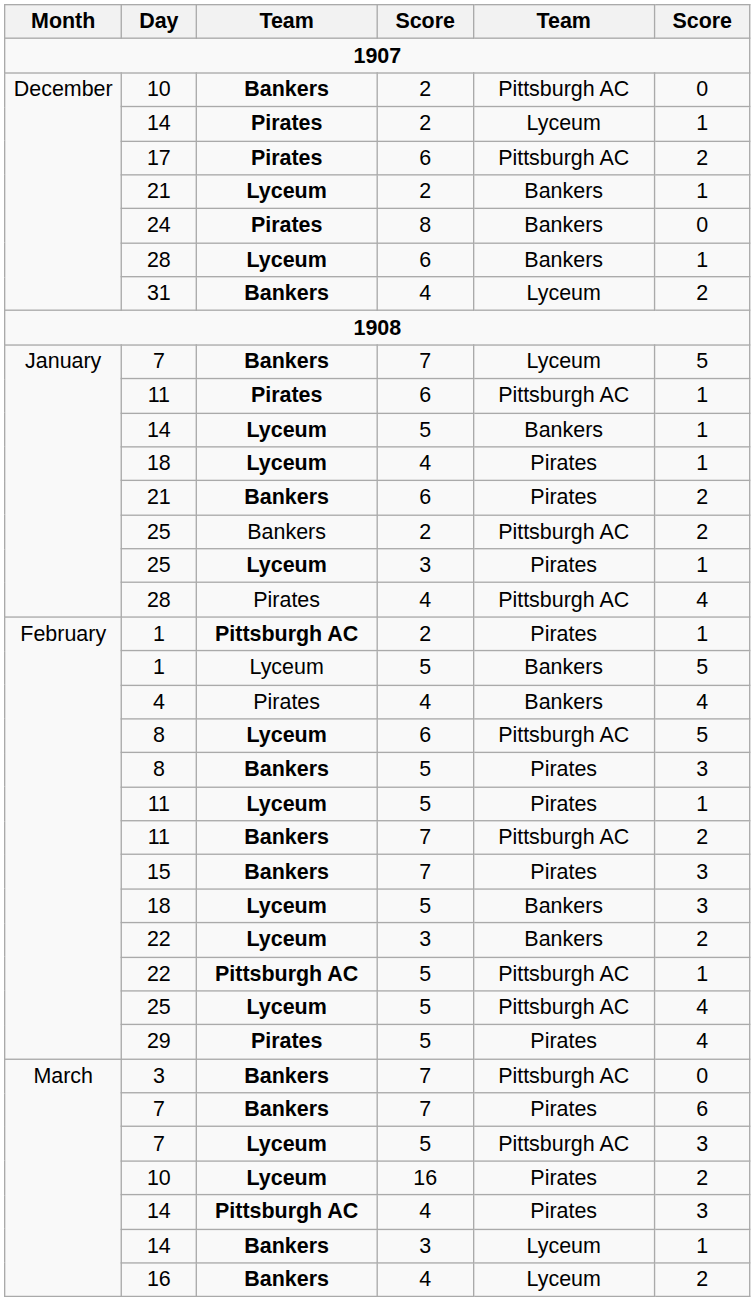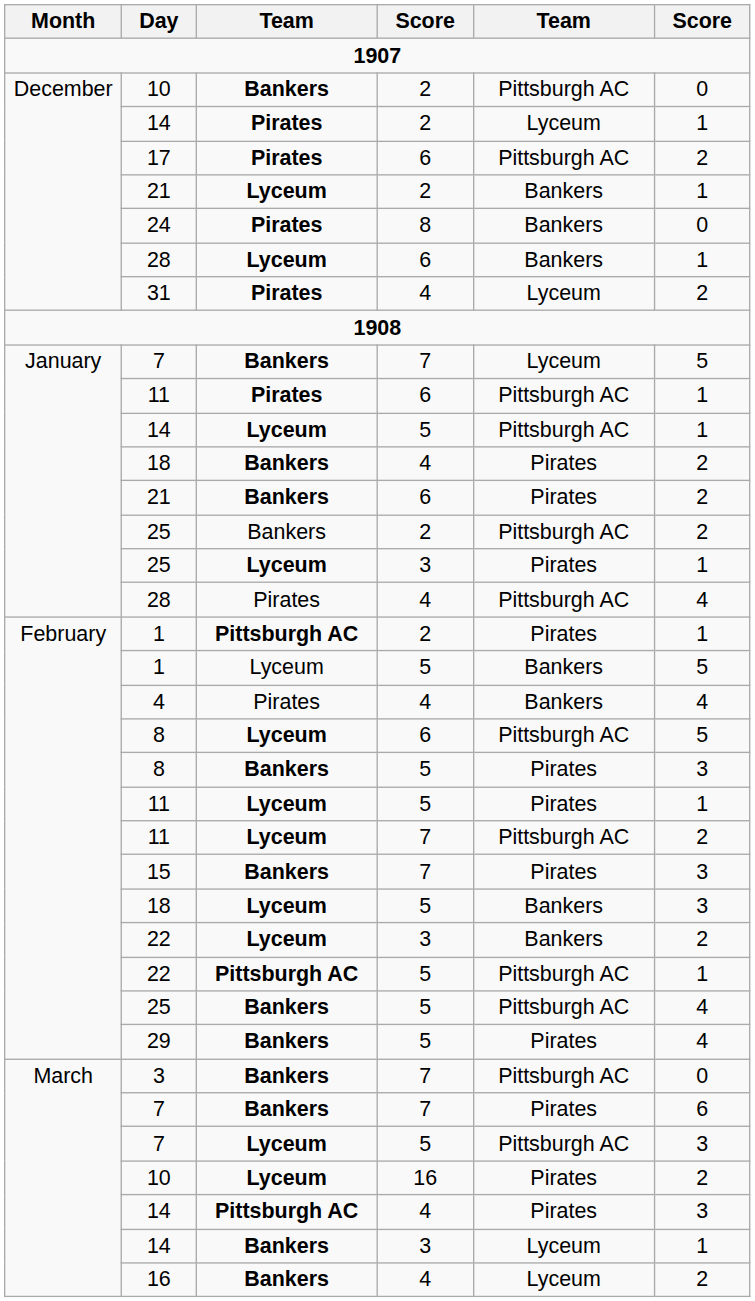31 | column 3: Bankers -> Pirates
14 / 5 | column 5: Bankers -> Pittsburgh AC
18 / 4 | column 3: Lyceum -> Bankers
18 / 4 | column 6: 1 -> 2
11 / 7 | column 3: Bankers -> Lyceum
25 / 5 | column 3: Lyceum -> Bankers
29 | column 3: Pirates -> Bankers
